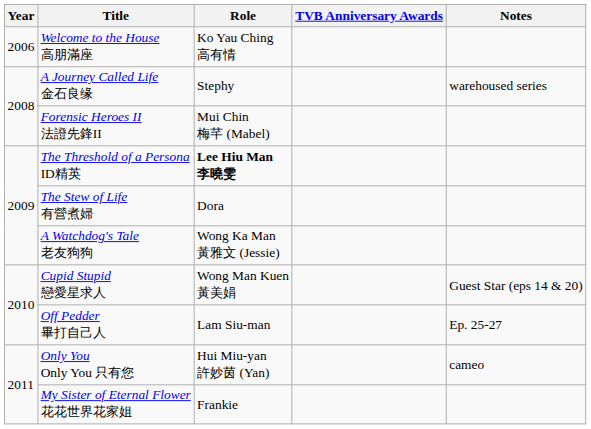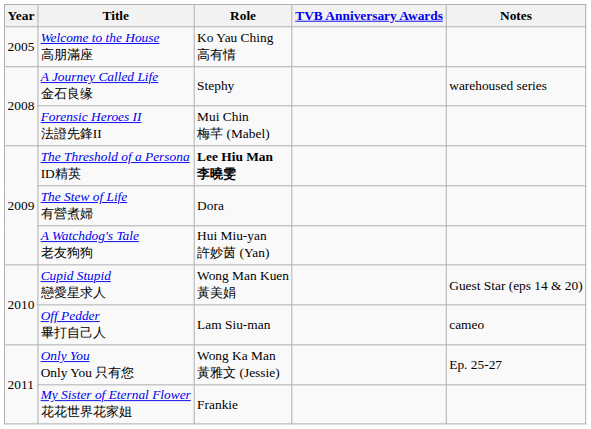Welcome to the House 高朋滿座 | Year: 2006 -> 2005
A Watchdog's Tale 老友狗狗 | Role: Wong Ka Man 黃雅文 (Jessie) -> Hui Miu-yan 許妙茵 (Yan)
Off Pedder 畢打自己人 | Notes: Ep. 25-27 -> cameo
Only You Only You 只有您 | Role: Hui Miu-yan 許妙茵 (Yan) -> Wong Ka Man 黃雅文 (Jessie)
Only You Only You 只有您 | Notes: cameo -> Ep. 25-27
